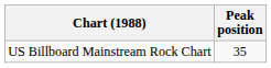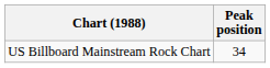US Billboard Mainstream Rock Chart | Peak position: 35 -> 34
